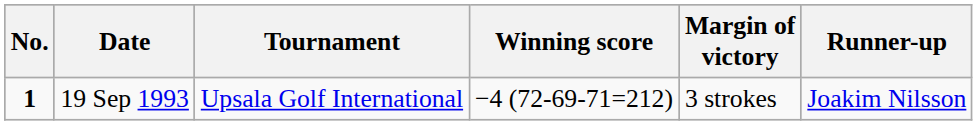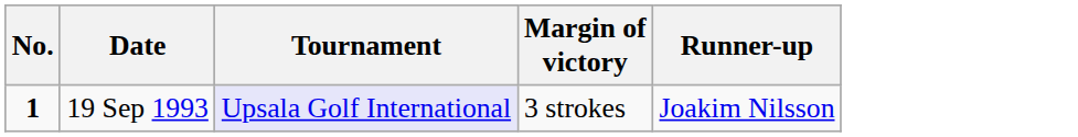- column: Winning score | −4 (72-69-71=212)
19 Sep 1993 | Tournament: no background -> lavender background
